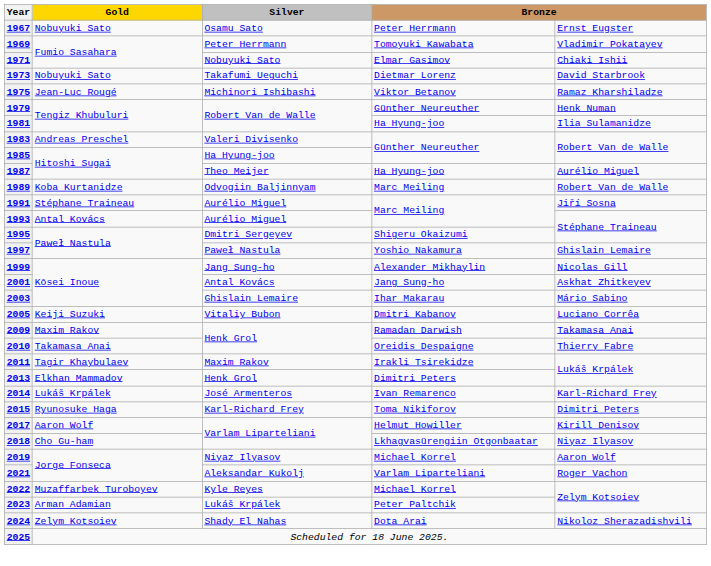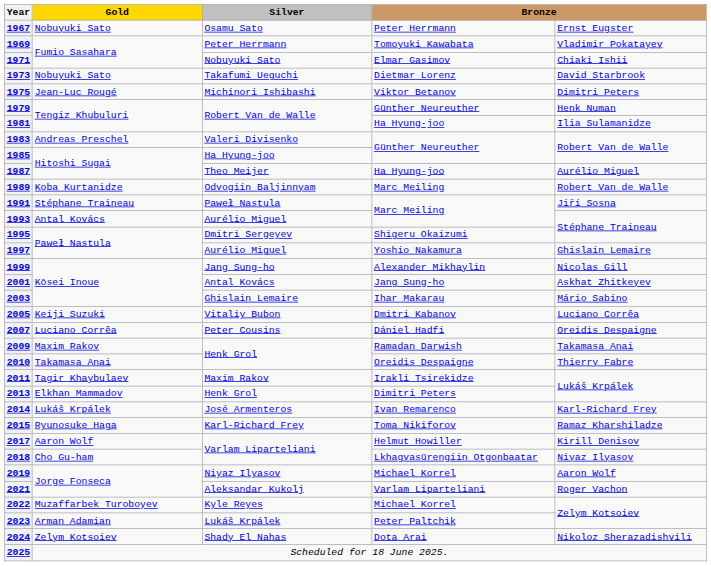1975 | column 5: Ramaz Kharshiladze -> Dimitri Peters
1991 | Silver: Aurélio Miguel -> Paweł Nastula
1997 | Silver: Paweł Nastula -> Aurélio Miguel
+ row: 2007 | Luciano Corrêa | Peter Cousins | Dániel Hadfi | Oreidis Despaigne
2015 | column 5: Dimitri Peters -> Ramaz Kharshiladze
